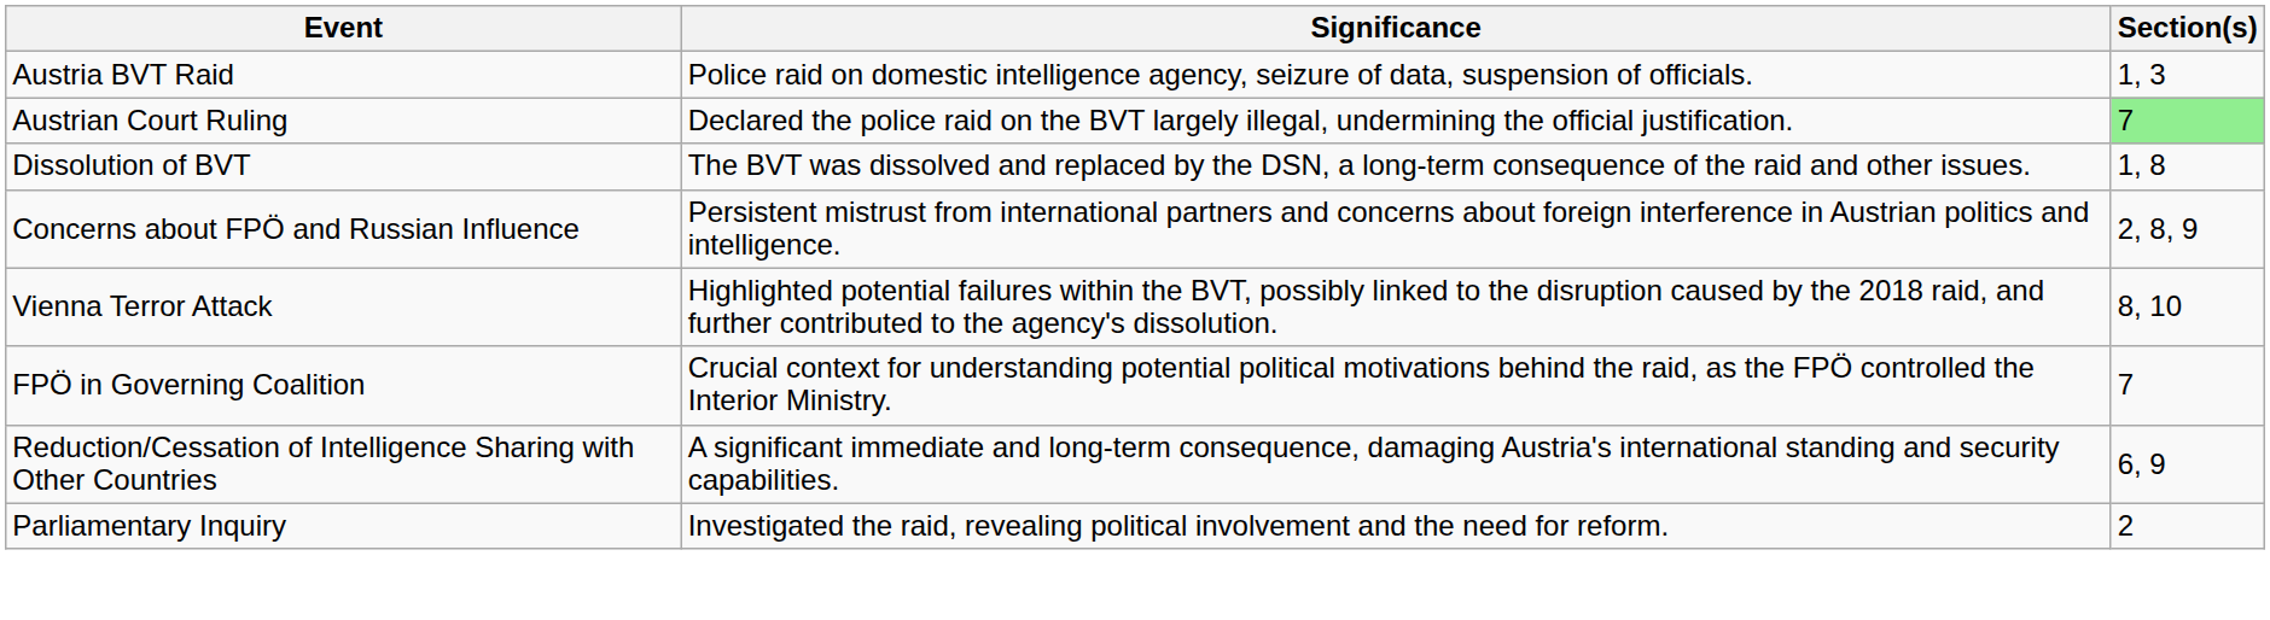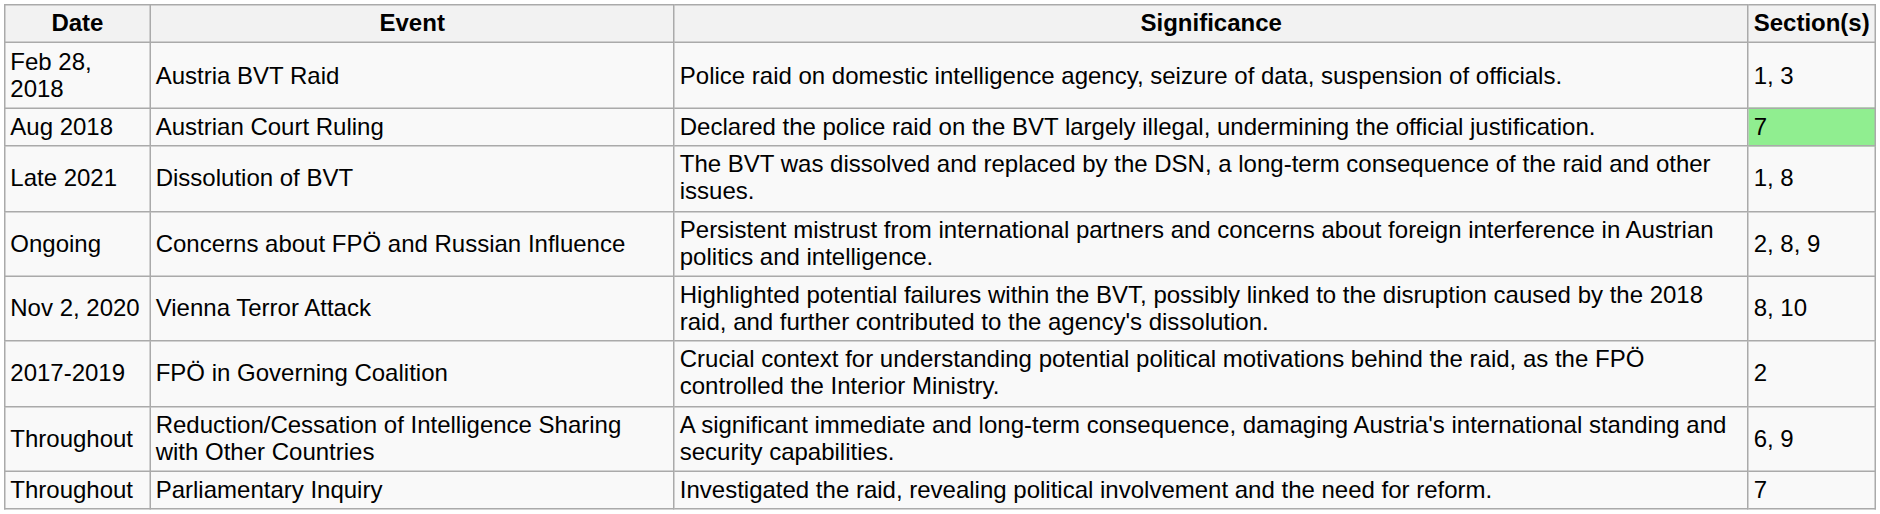+ column: Date | Feb 28, 2018 | Aug 2018 | Late 2021 | Ongoing | Nov 2, 2020 | 2017-2019 | Throughout | Throughout
FPÖ in Governing Coalition | Section(s): 7 -> 2
Parliamentary Inquiry | Section(s): 2 -> 7
